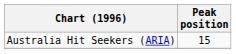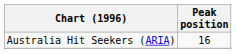Australia Hit Seekers (ARIA) | Peak position: 15 -> 16
